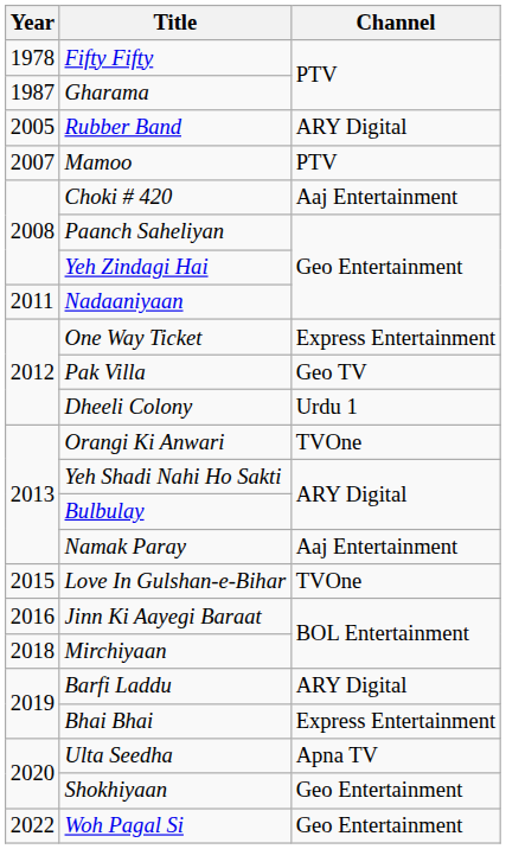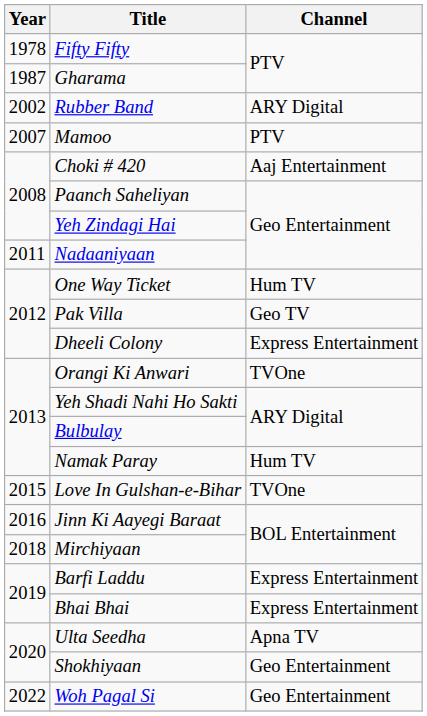Rubber Band | Year: 2005 -> 2002
One Way Ticket | Channel: Express Entertainment -> Hum TV
Dheeli Colony | Channel: Urdu 1 -> Express Entertainment
Namak Paray | Channel: Aaj Entertainment -> Hum TV
Barfi Laddu | Channel: ARY Digital -> Express Entertainment
